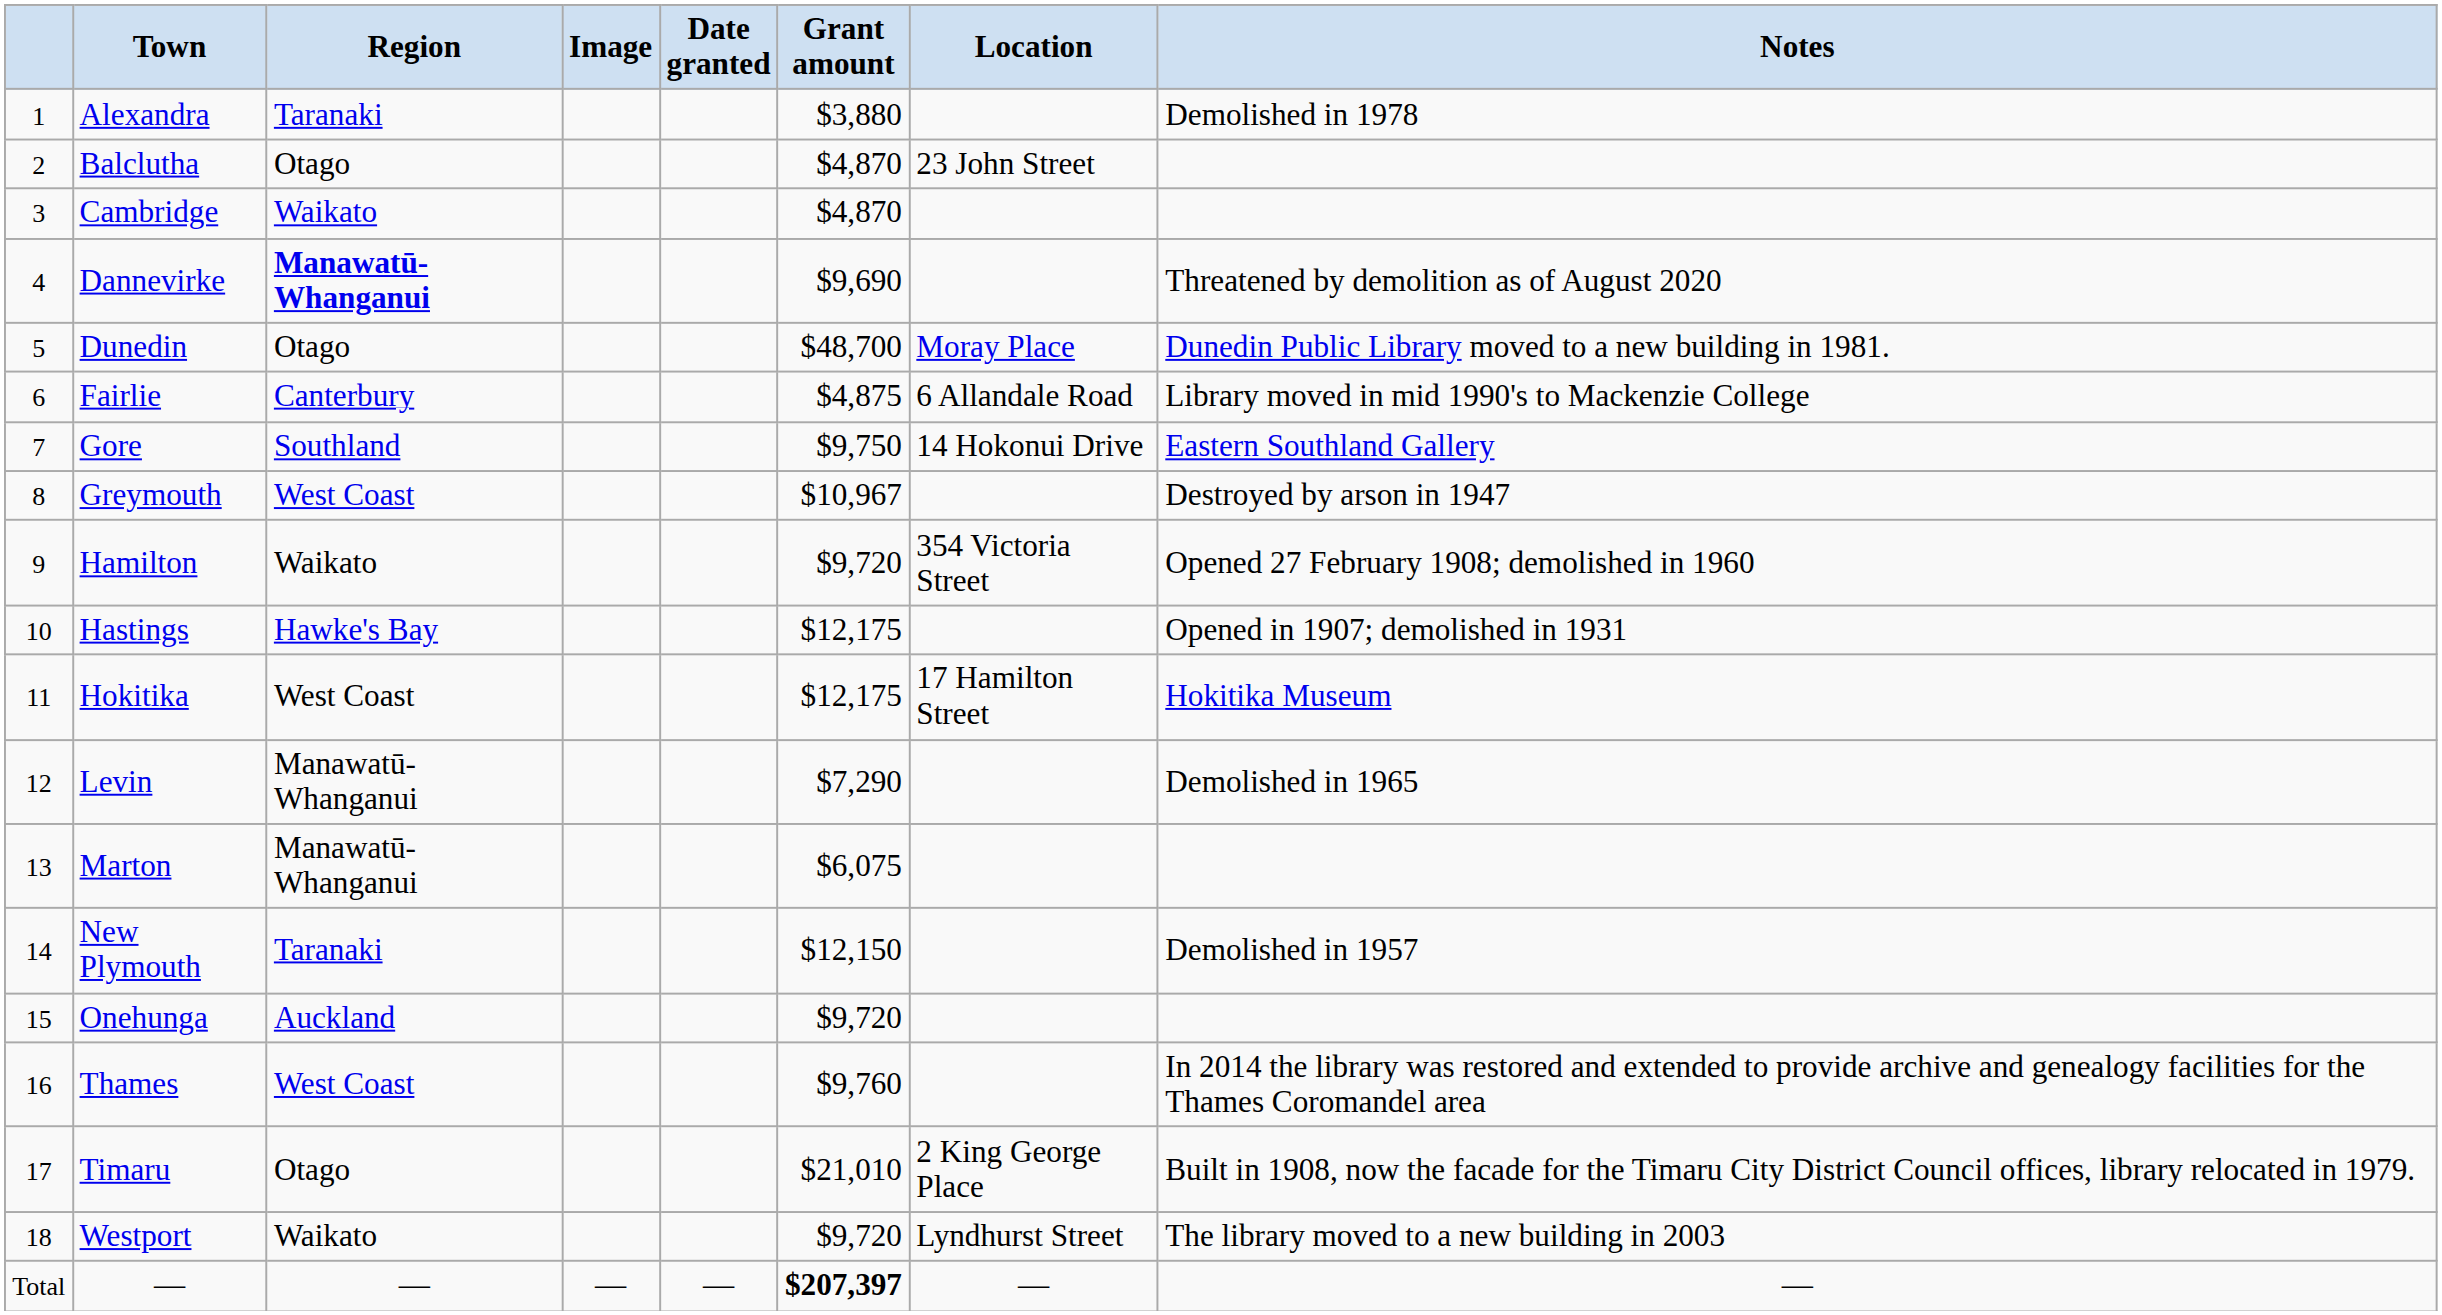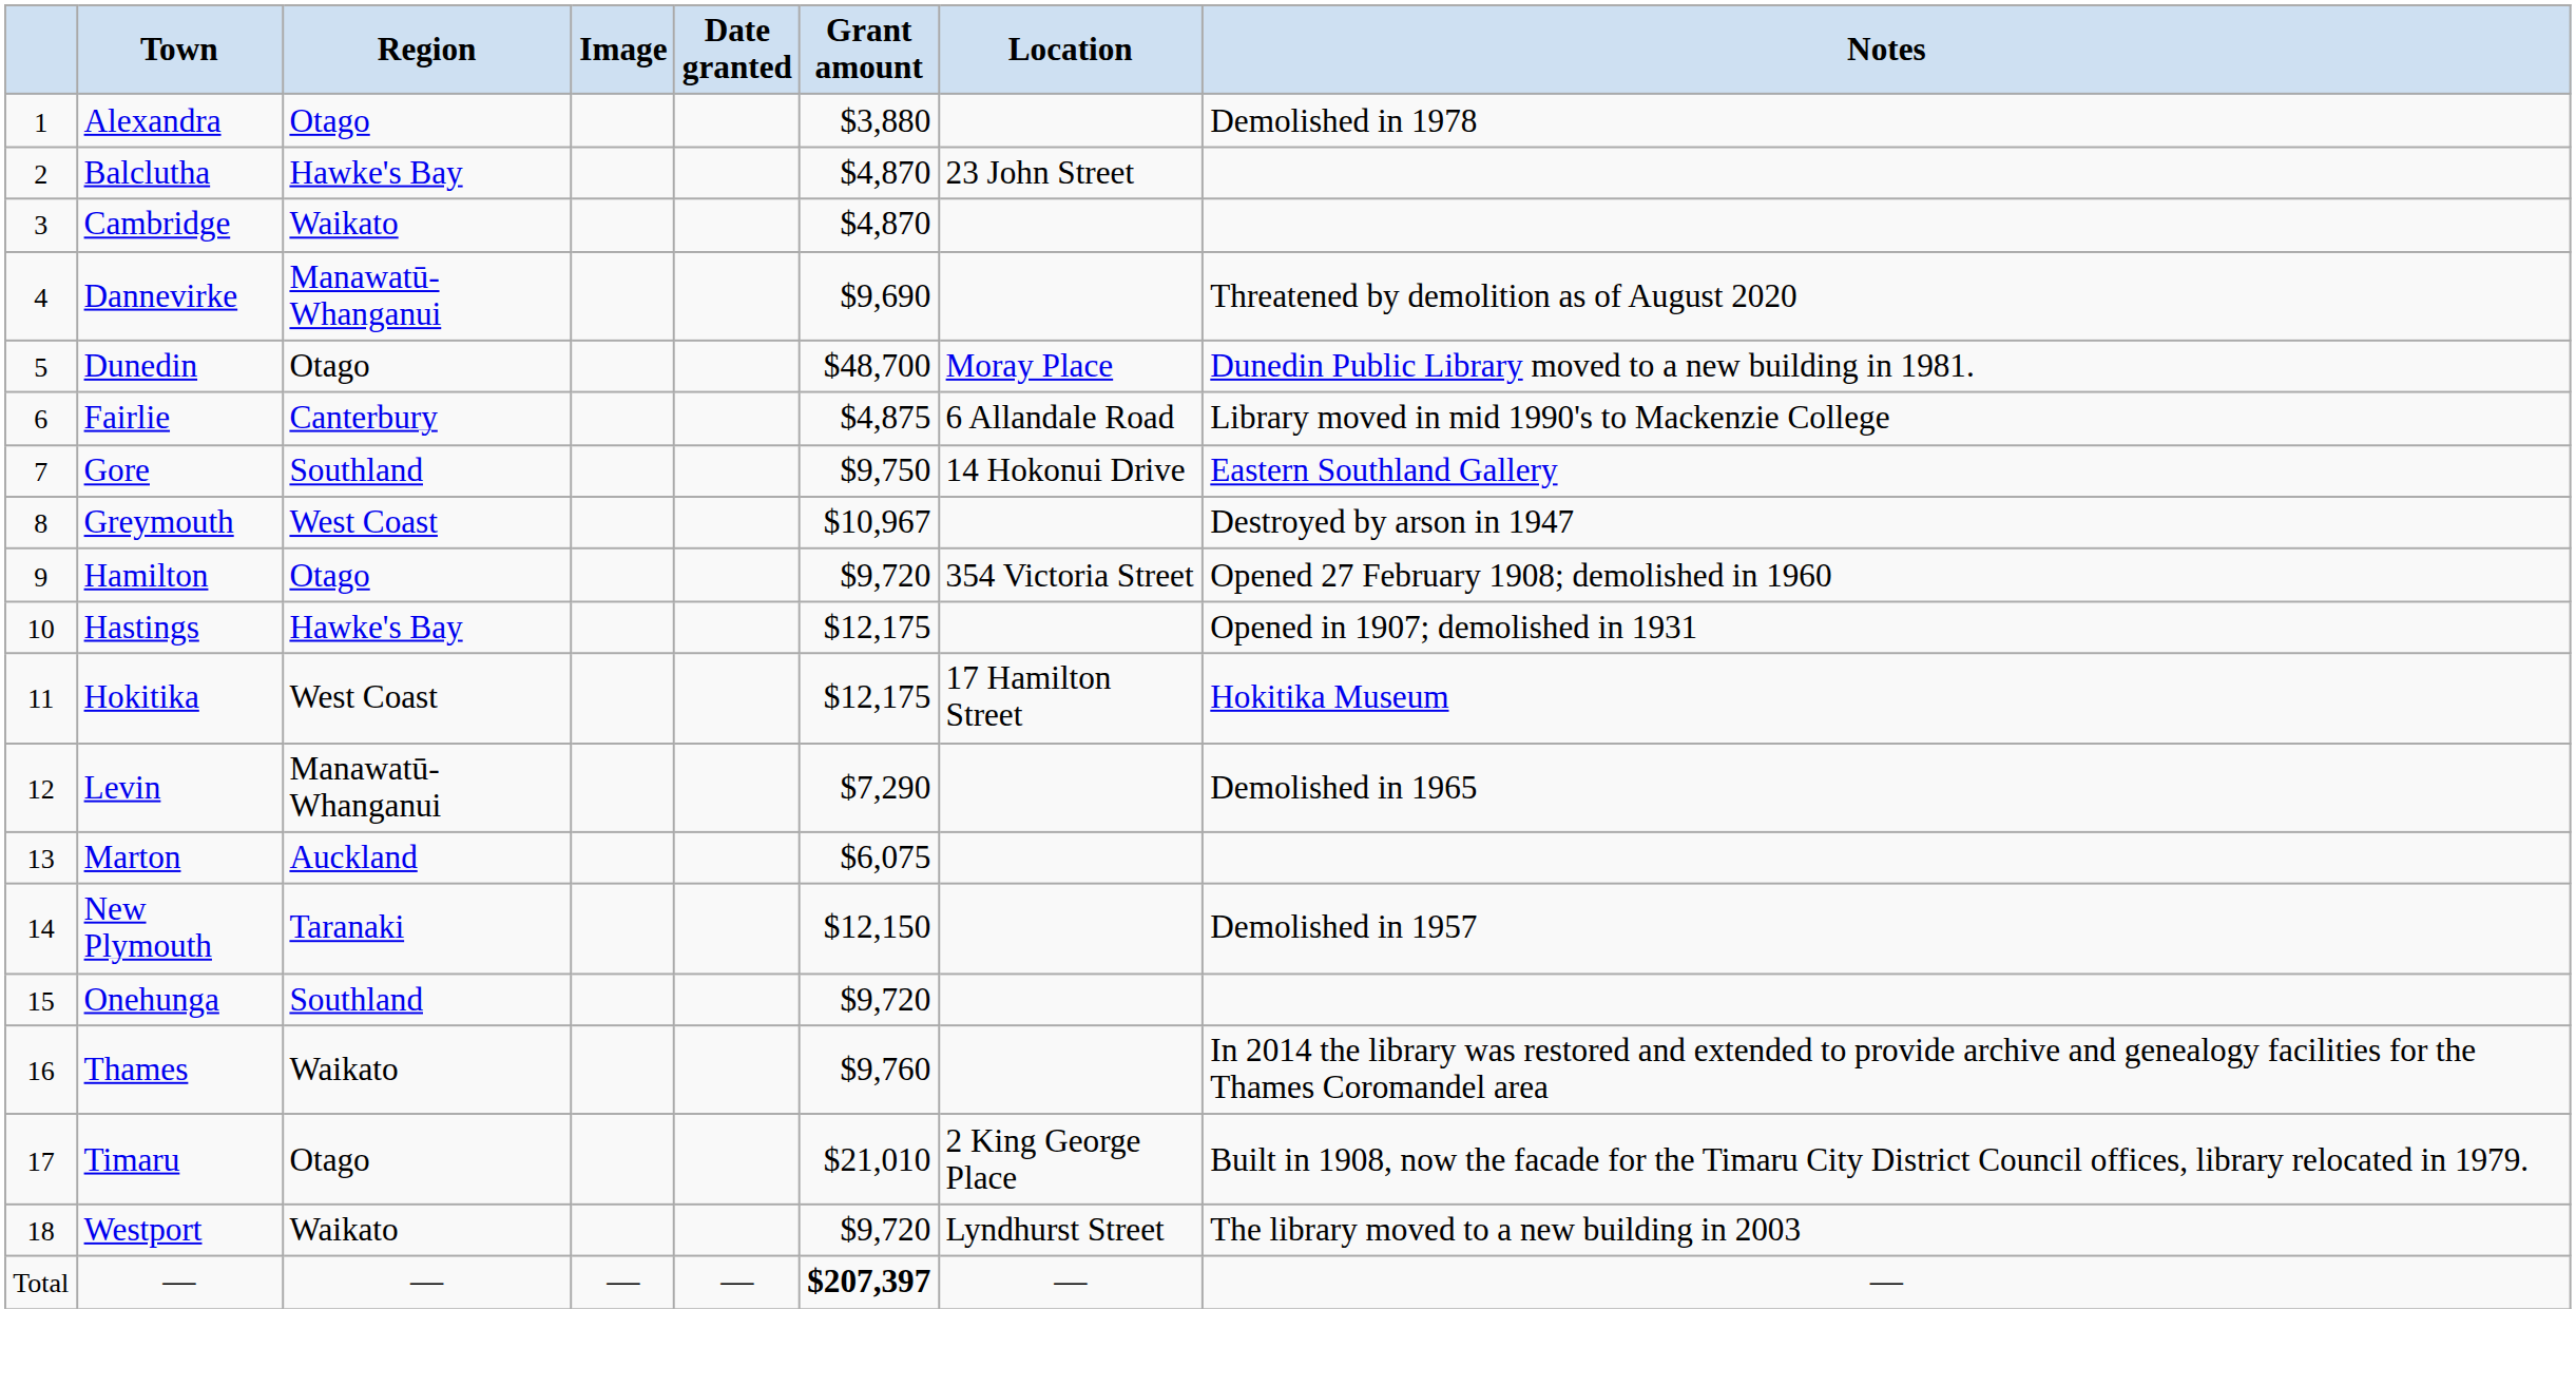Alexandra | Region: Taranaki -> Otago
Balclutha | Region: Otago -> Hawke's Bay
Dannevirke | Region: bold -> normal
Hamilton | Region: Waikato -> Otago
Marton | Region: Manawatū-Whanganui -> Auckland
Onehunga | Region: Auckland -> Southland
Thames | Region: West Coast -> Waikato
